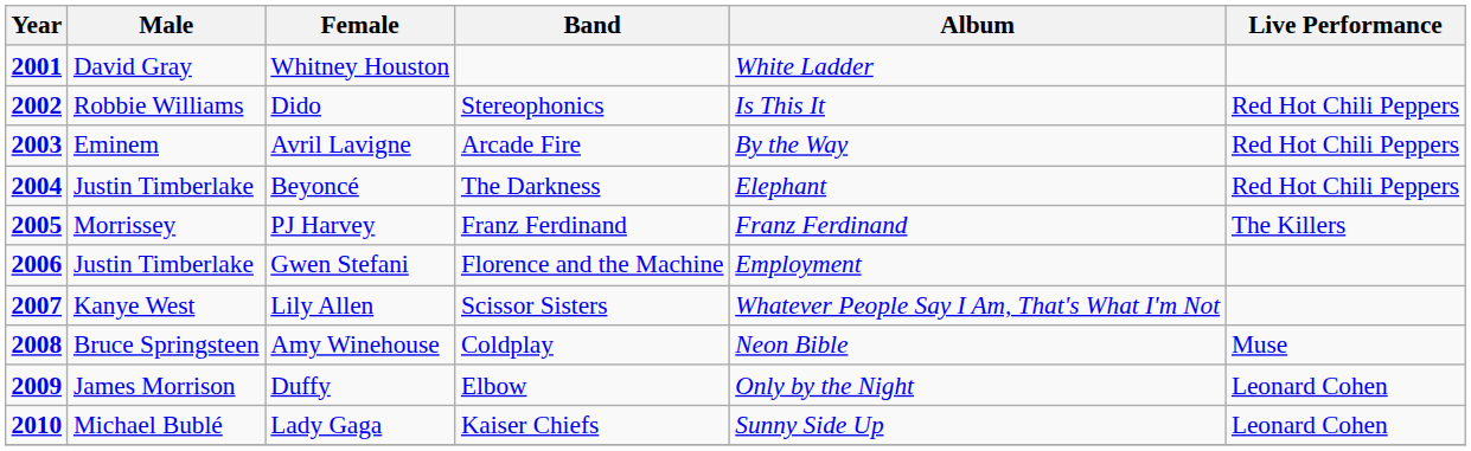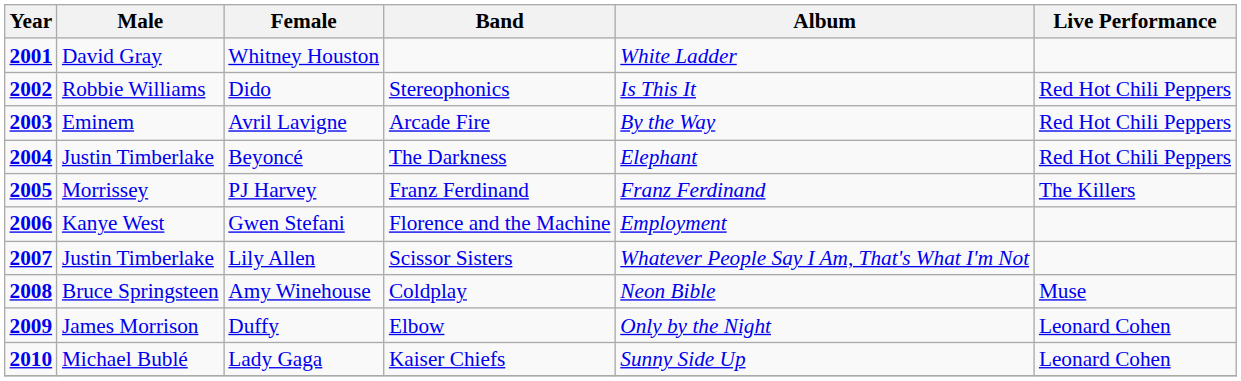Gwen Stefani | Male: Justin Timberlake -> Kanye West
Lily Allen | Male: Kanye West -> Justin Timberlake
